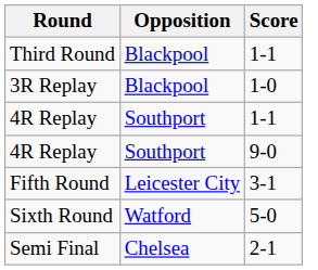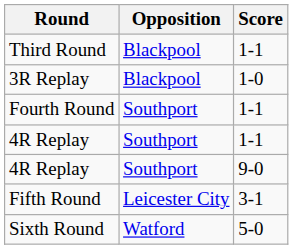+ row: Fourth Round | Southport | 1-1
- row: Semi Final | Chelsea | 2-1
